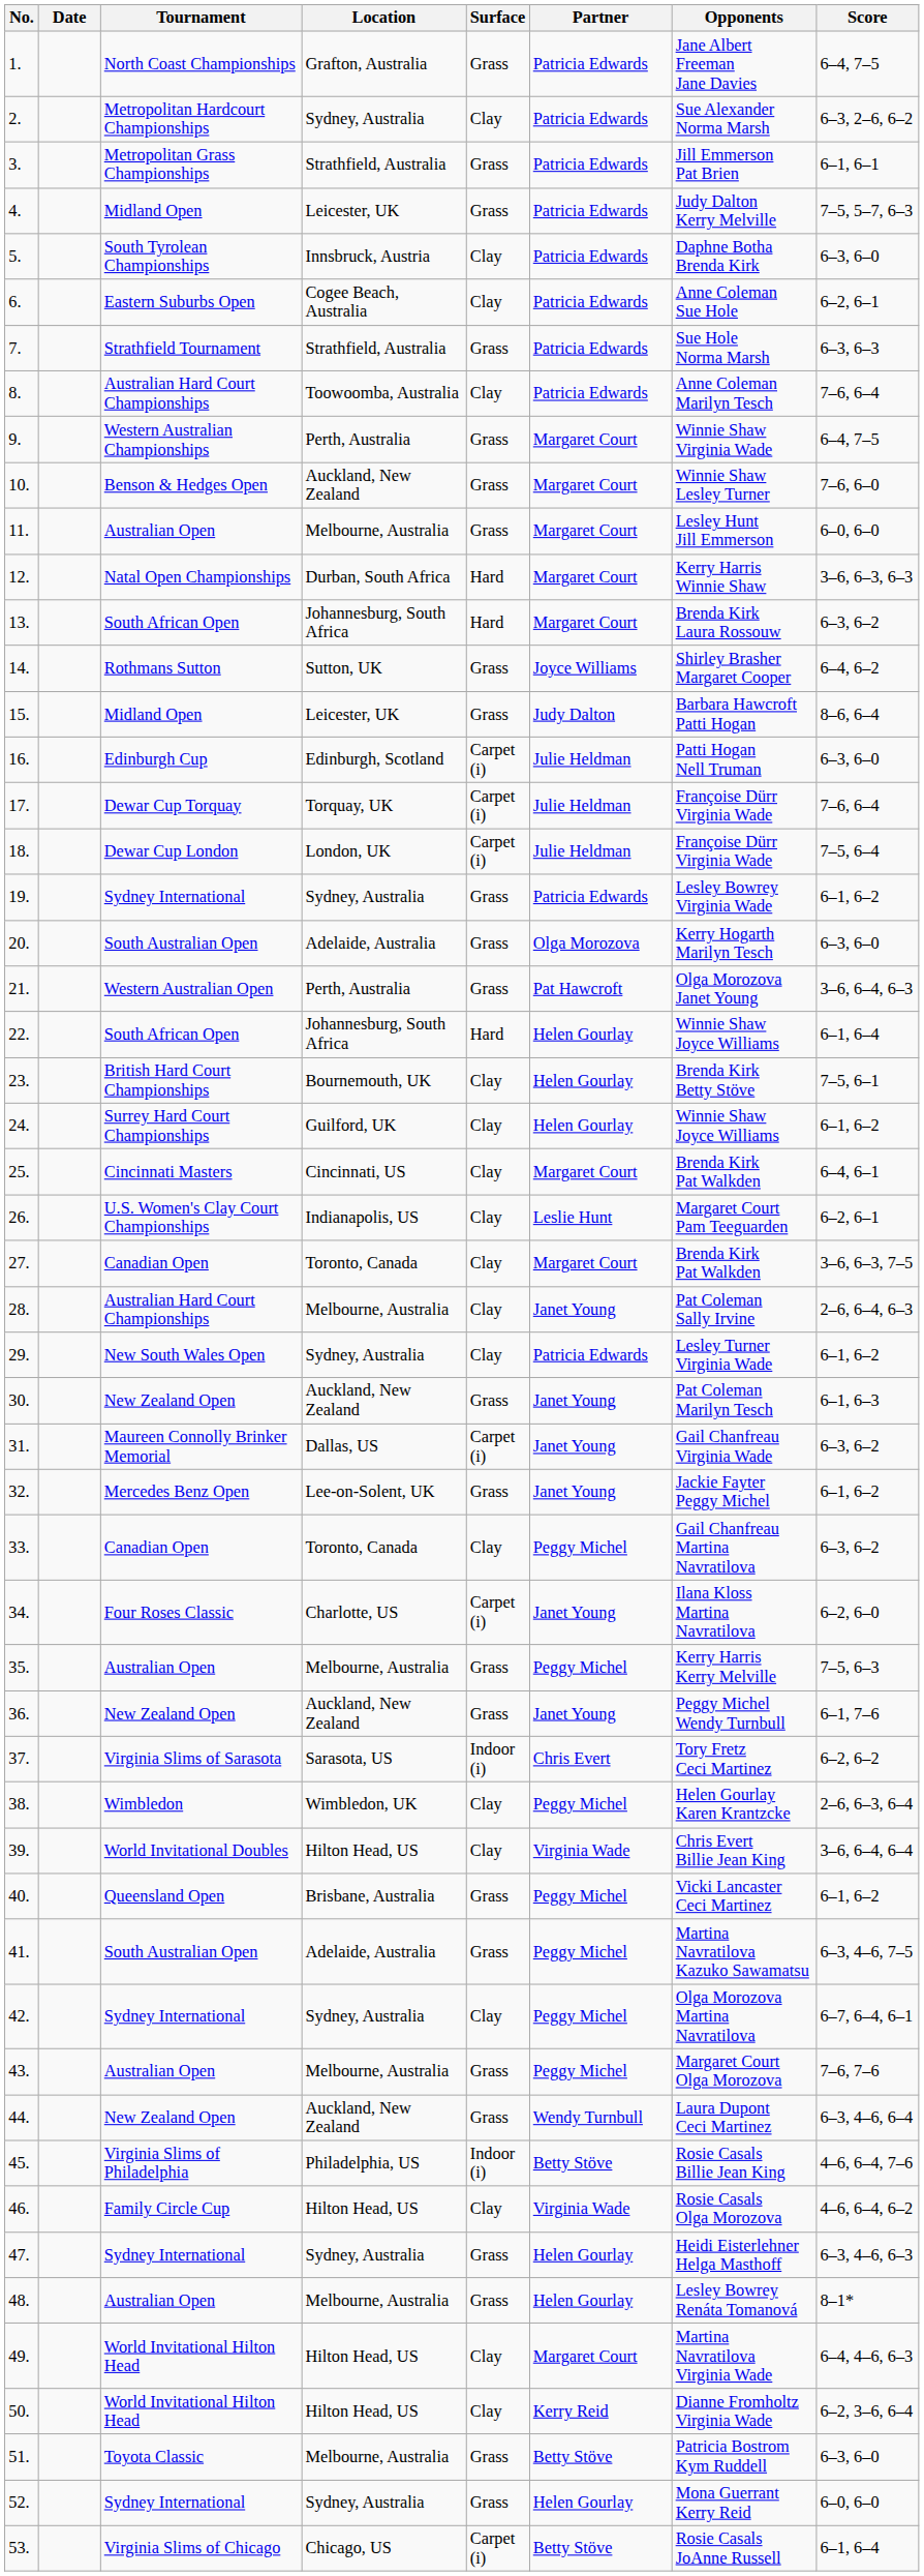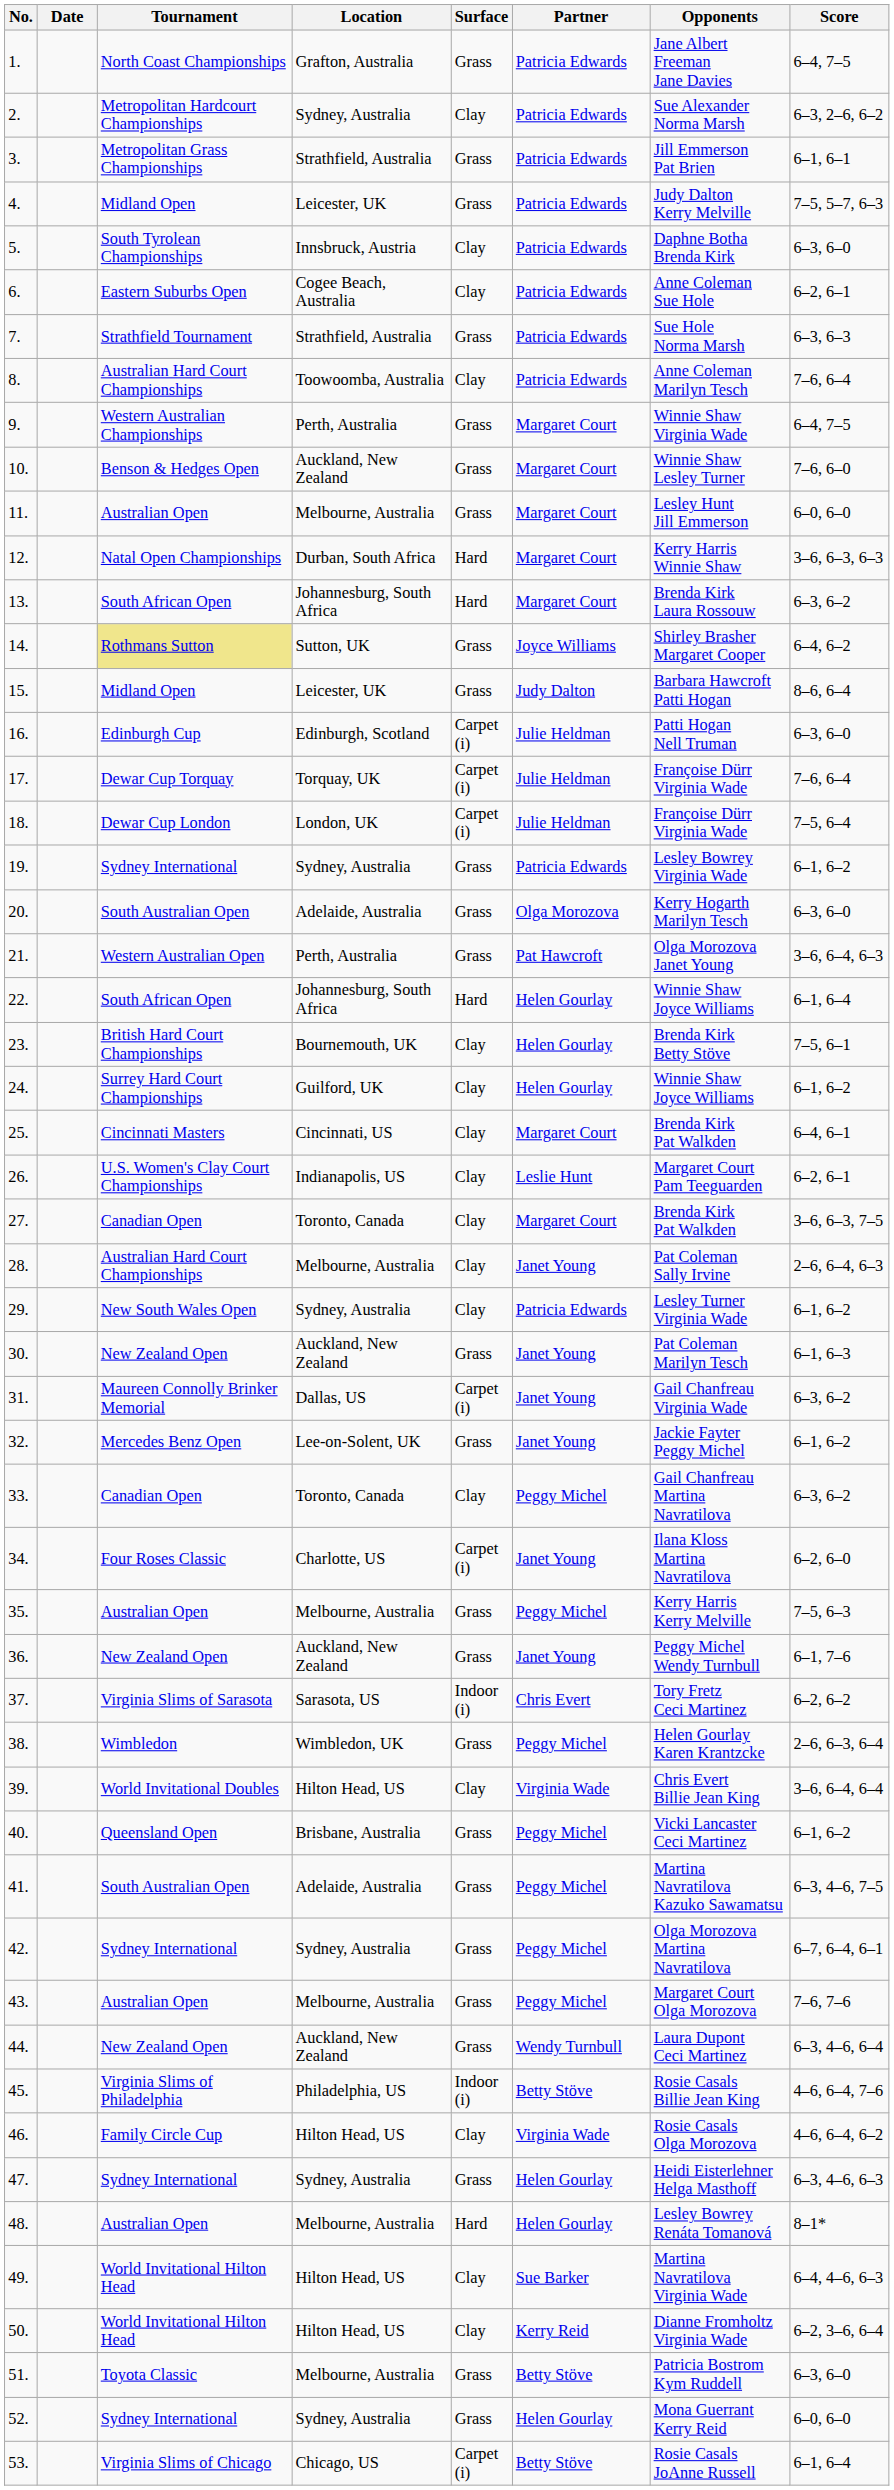14. | Tournament: no background -> khaki background
38. | Surface: Clay -> Grass
42. | Surface: Clay -> Grass
48. | Surface: Grass -> Hard
49. | Partner: Margaret Court -> Sue Barker
